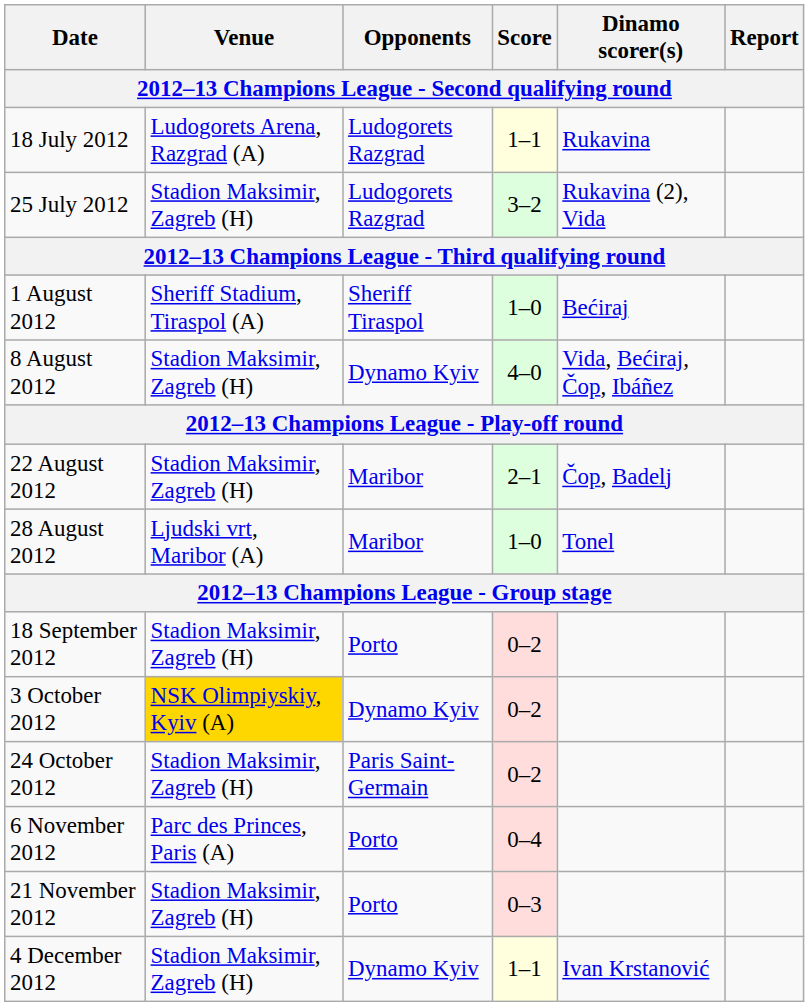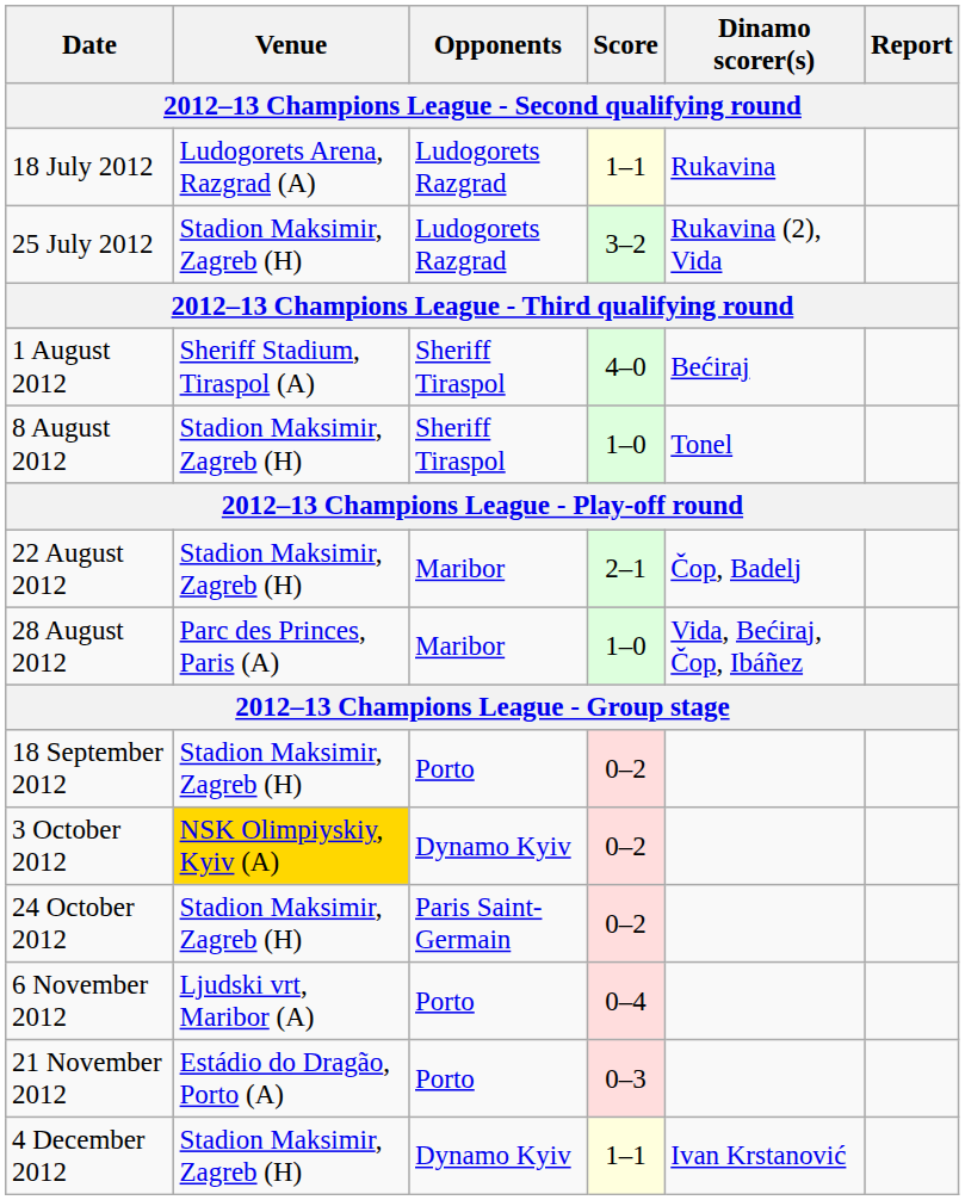1 August 2012 | Score: 1–0 -> 4–0
8 August 2012 | Opponents: Dynamo Kyiv -> Sheriff Tiraspol
8 August 2012 | Score: 4–0 -> 1–0
8 August 2012 | Dinamo scorer(s): Vida, Bećiraj, Čop, Ibáñez -> Tonel
28 August 2012 | Venue: Ljudski vrt, Maribor (A) -> Parc des Princes, Paris (A)
28 August 2012 | Dinamo scorer(s): Tonel -> Vida, Bećiraj, Čop, Ibáñez
6 November 2012 | Venue: Parc des Princes, Paris (A) -> Ljudski vrt, Maribor (A)
21 November 2012 | Venue: Stadion Maksimir, Zagreb (H) -> Estádio do Dragão, Porto (A)
